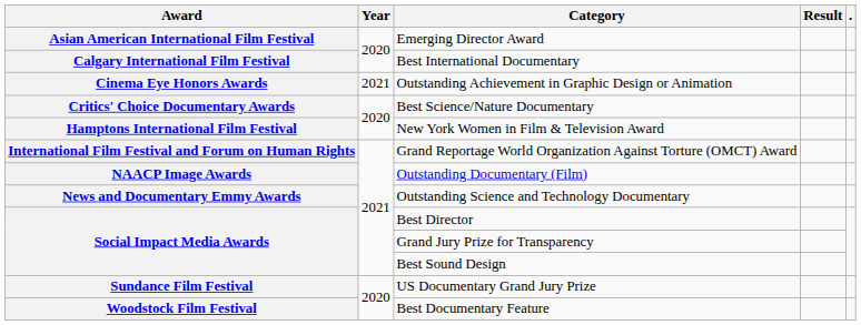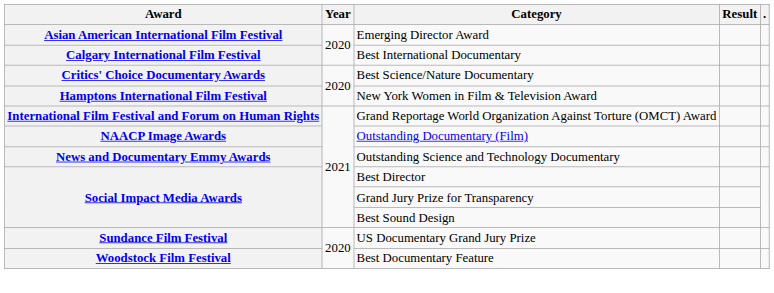- row: Cinema Eye Honors Awards | 2021 | Outstanding Achievement in Graphic Design or Animation
